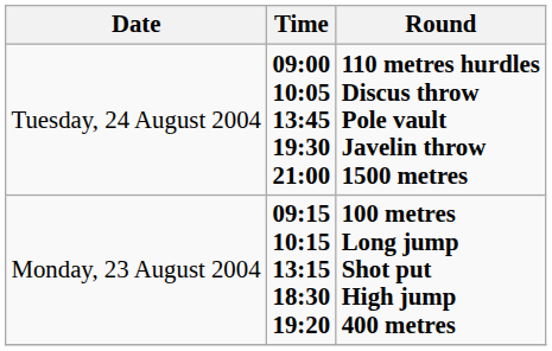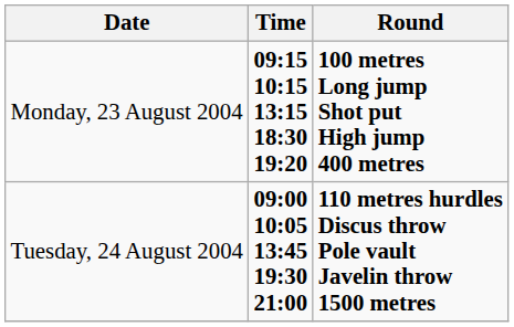rows swapped: Monday, 23 August 2004 <-> Tuesday, 24 August 2004
